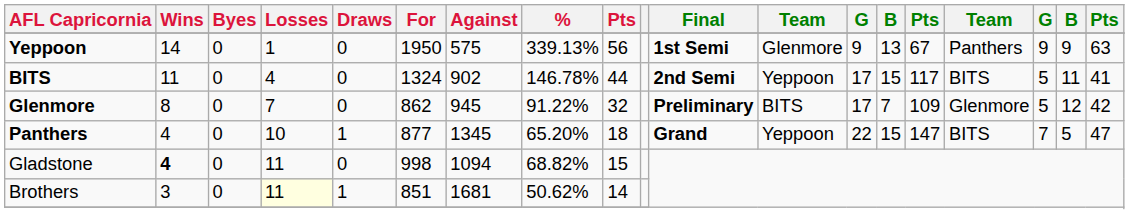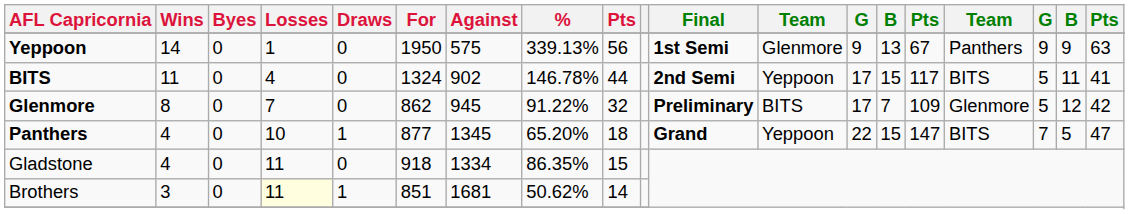Gladstone | Wins: bold -> normal
Gladstone | For: 998 -> 918
Gladstone | Against: 1094 -> 1334
Gladstone | %: 68.82% -> 86.35%
